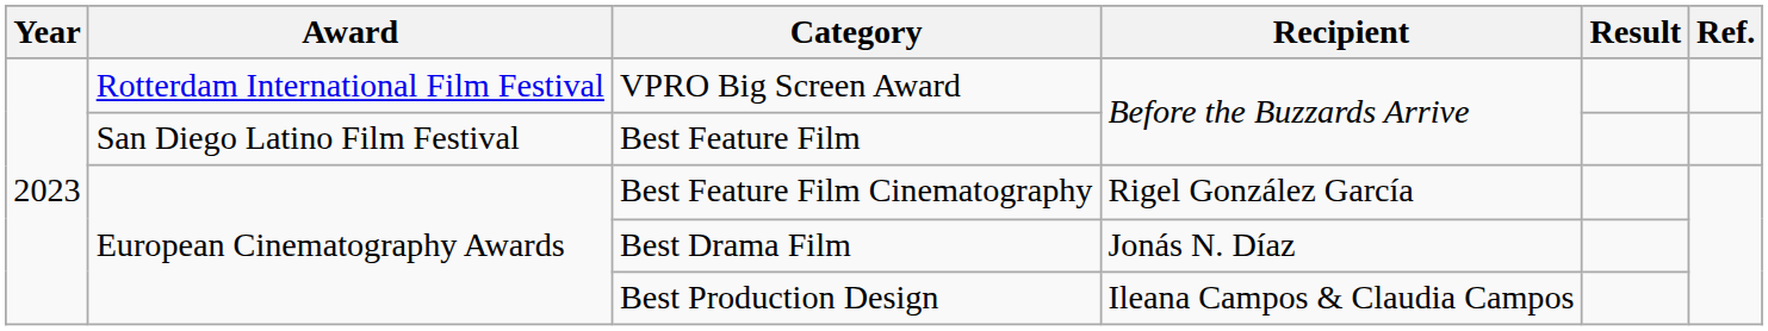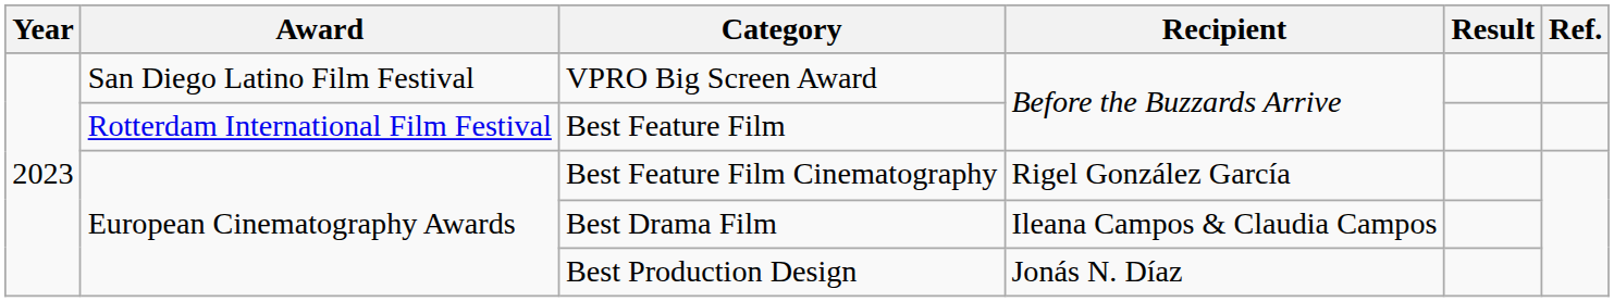VPRO Big Screen Award | Award: Rotterdam International Film Festival -> San Diego Latino Film Festival
Best Feature Film | Award: San Diego Latino Film Festival -> Rotterdam International Film Festival
Best Drama Film | Recipient: Jonás N. Díaz -> Ileana Campos & Claudia Campos
Best Production Design | Recipient: Ileana Campos & Claudia Campos -> Jonás N. Díaz
